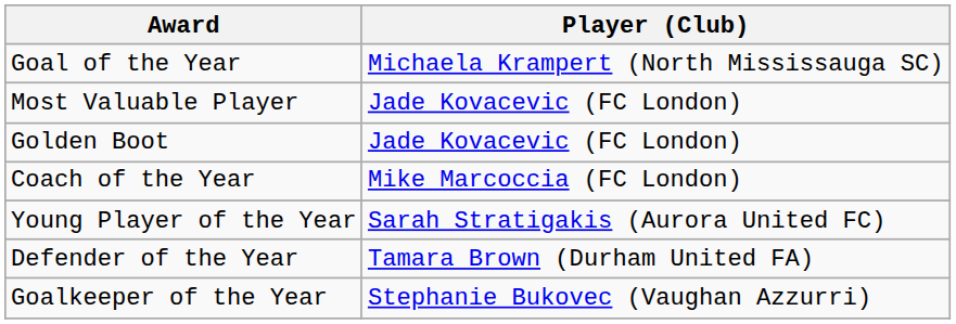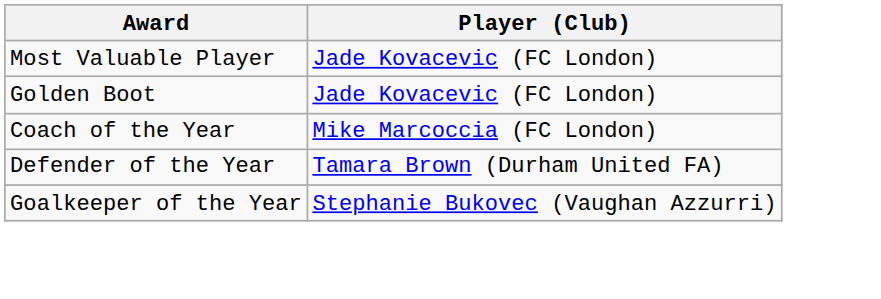- row: Goal of the Year | Michaela Krampert (North Mississauga SC)
- row: Young Player of the Year | Sarah Stratigakis (Aurora United FC)
